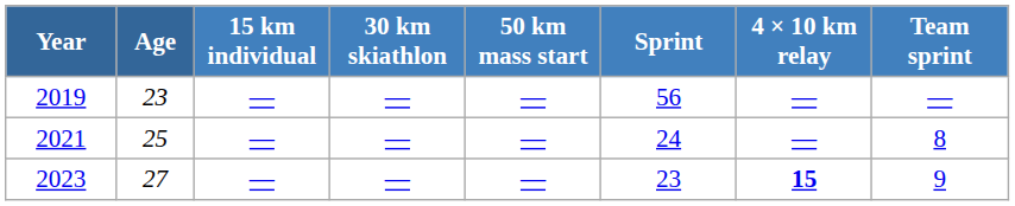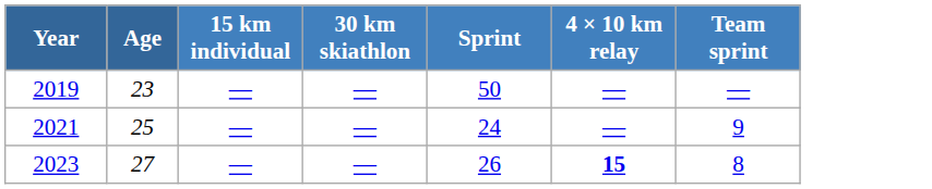- column: 50 km mass start | — | — | —
2019 | Sprint: 56 -> 50
2021 | Team sprint: 8 -> 9
2023 | Sprint: 23 -> 26
2023 | Team sprint: 9 -> 8
